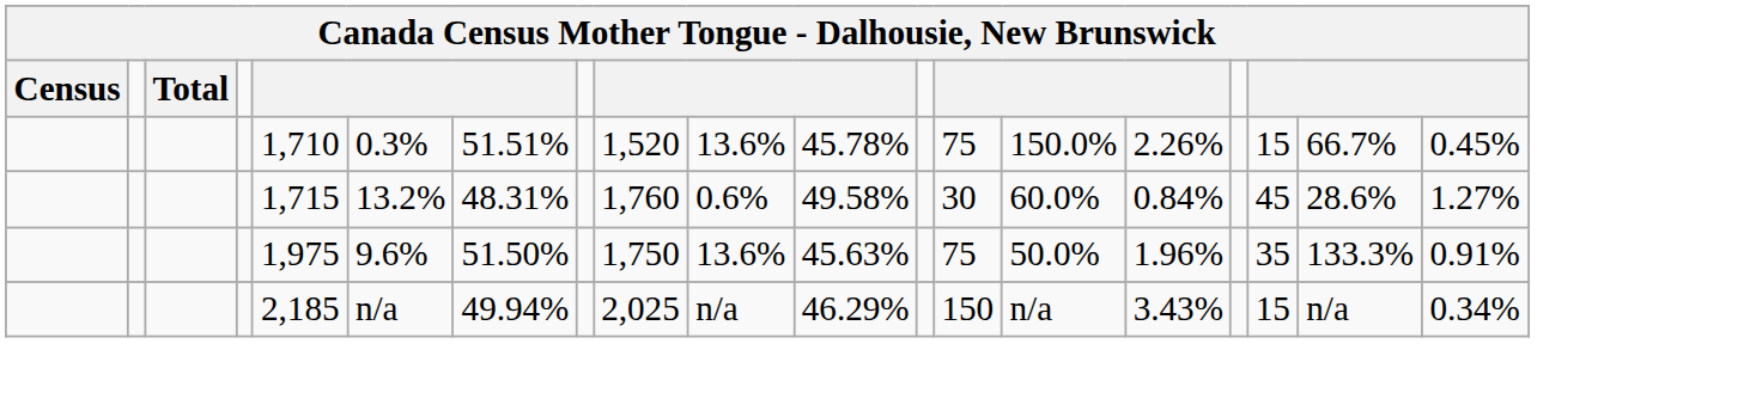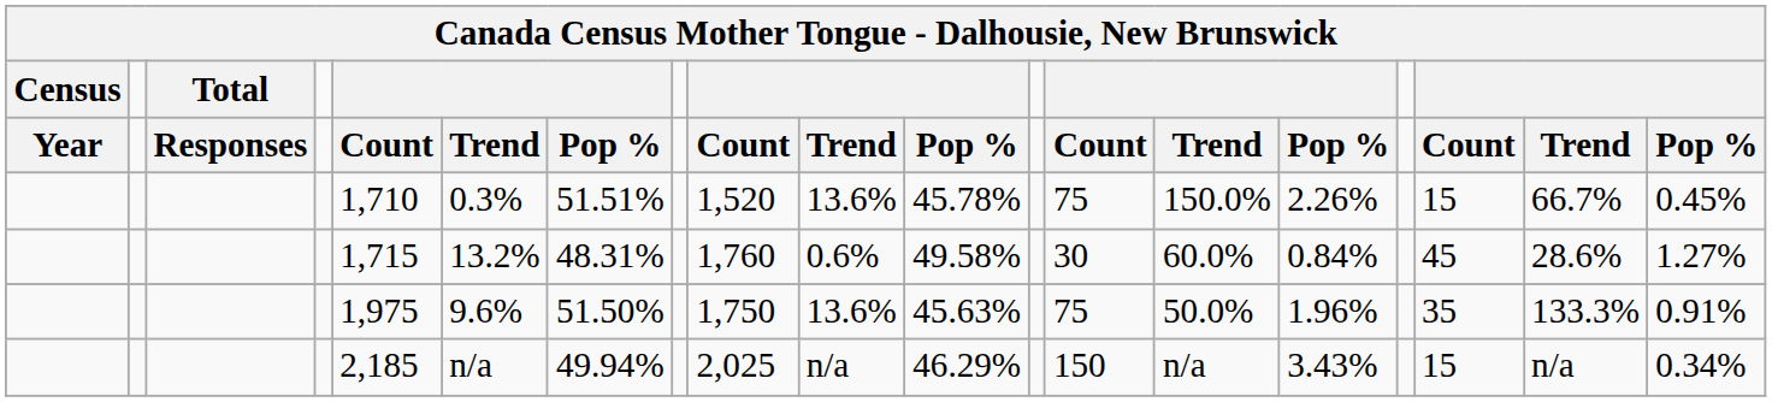+ row: Year | Responses | Count | Trend | Pop % | Count | Trend | Pop % | Count | Trend | Pop % | Count | Trend | Pop %
